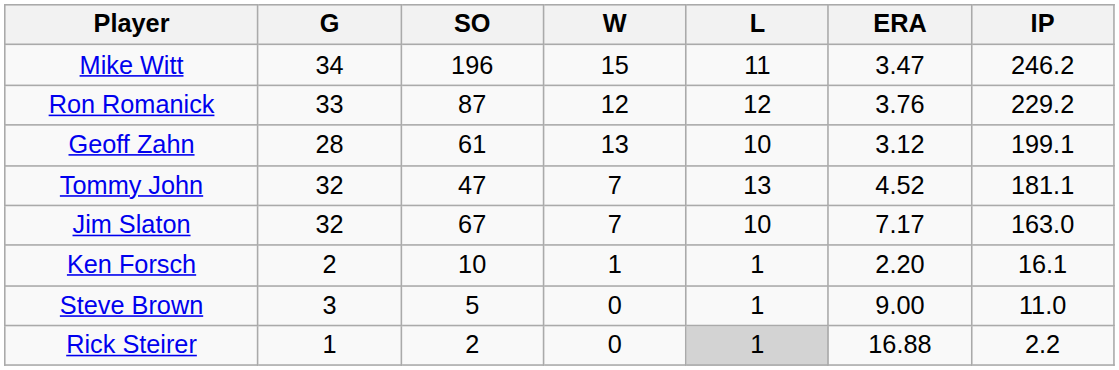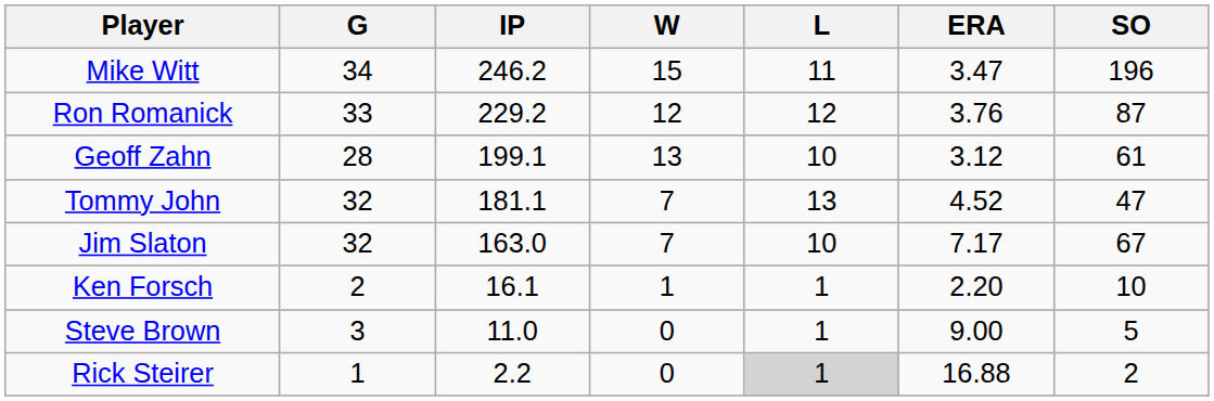columns swapped: IP <-> SO
